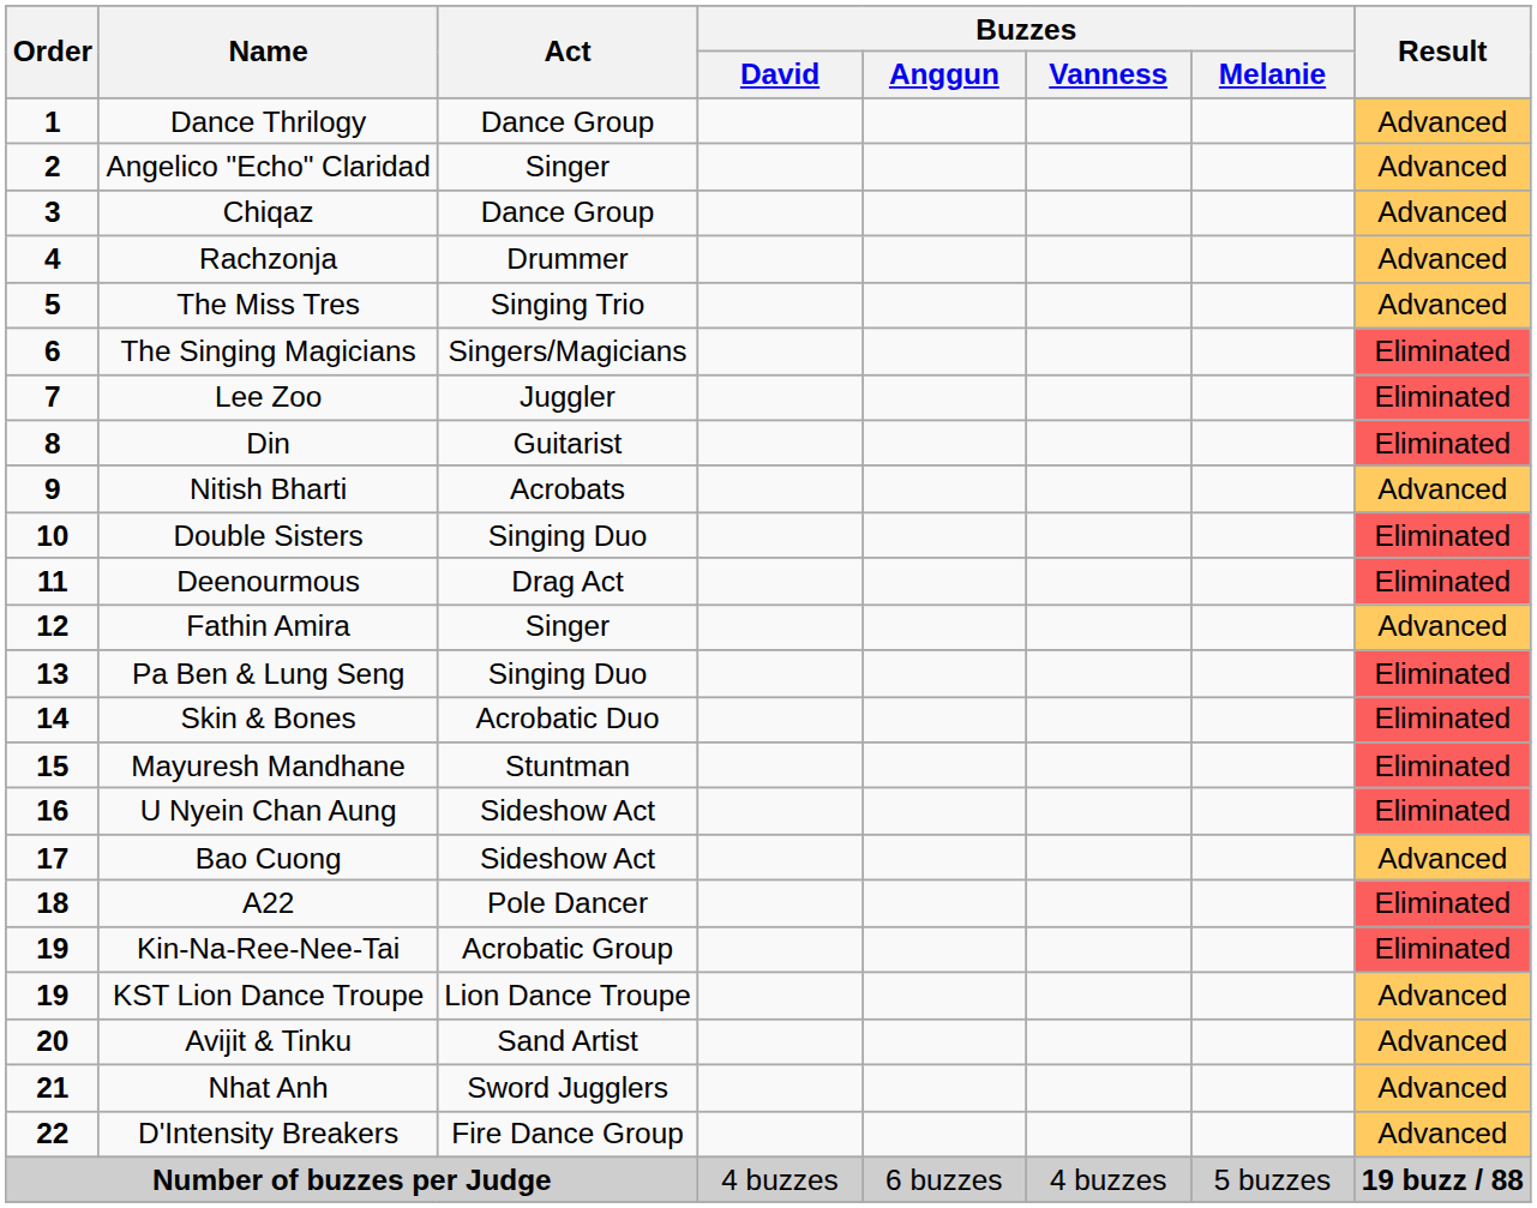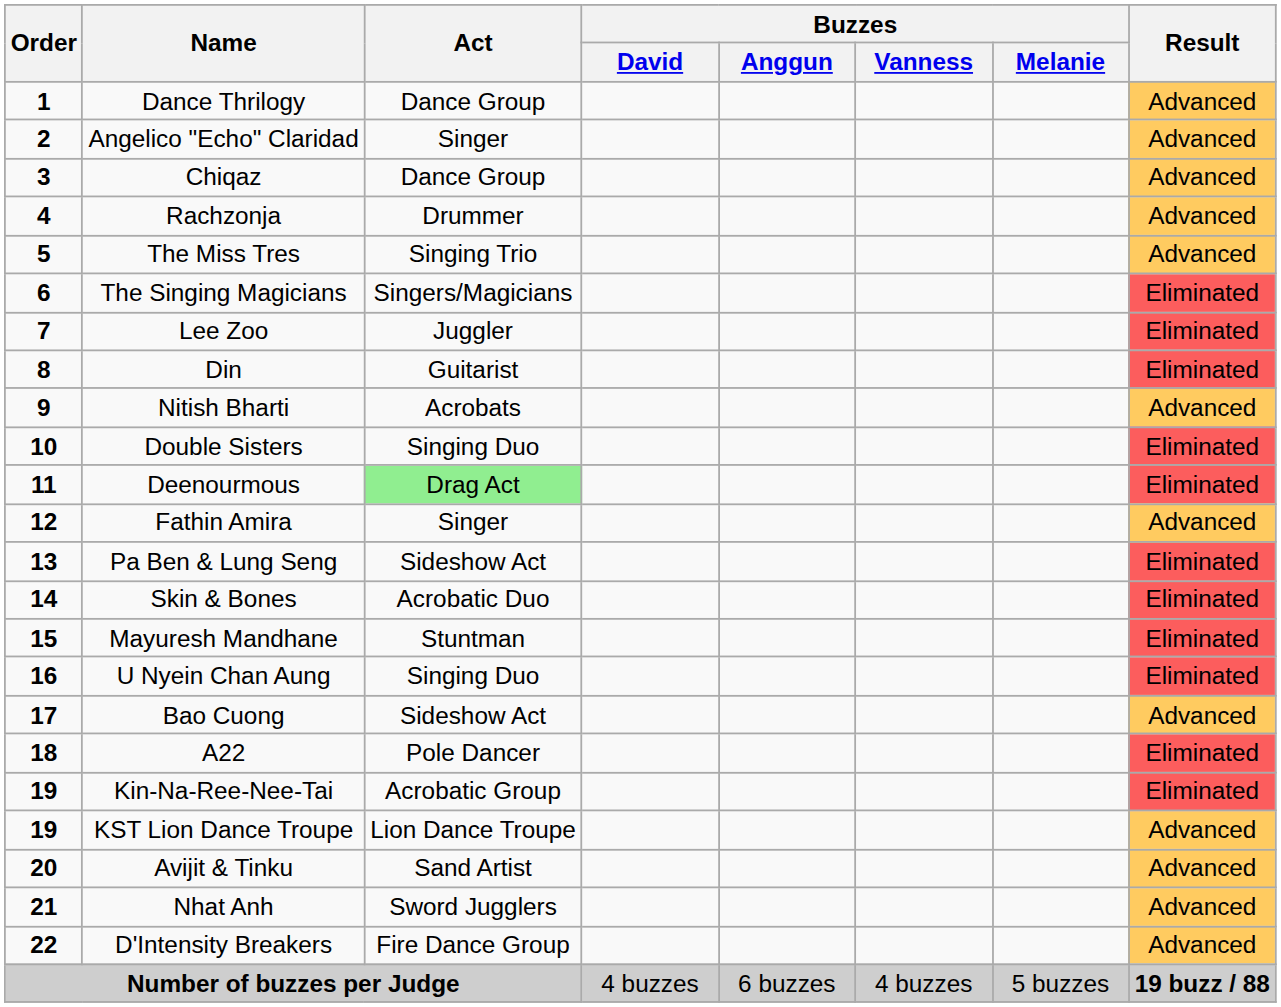Deenourmous | Act: no background -> lightgreen background
Pa Ben & Lung Seng | Act: Singing Duo -> Sideshow Act
U Nyein Chan Aung | Act: Sideshow Act -> Singing Duo
